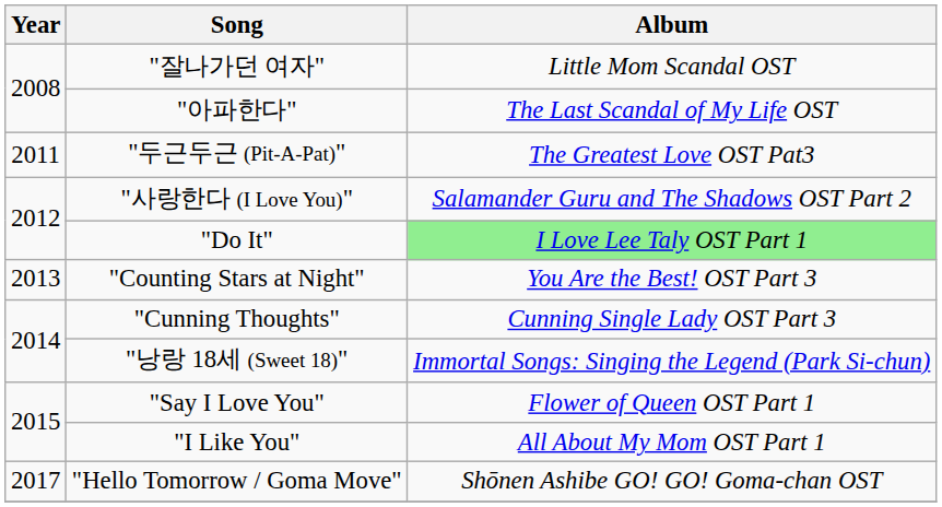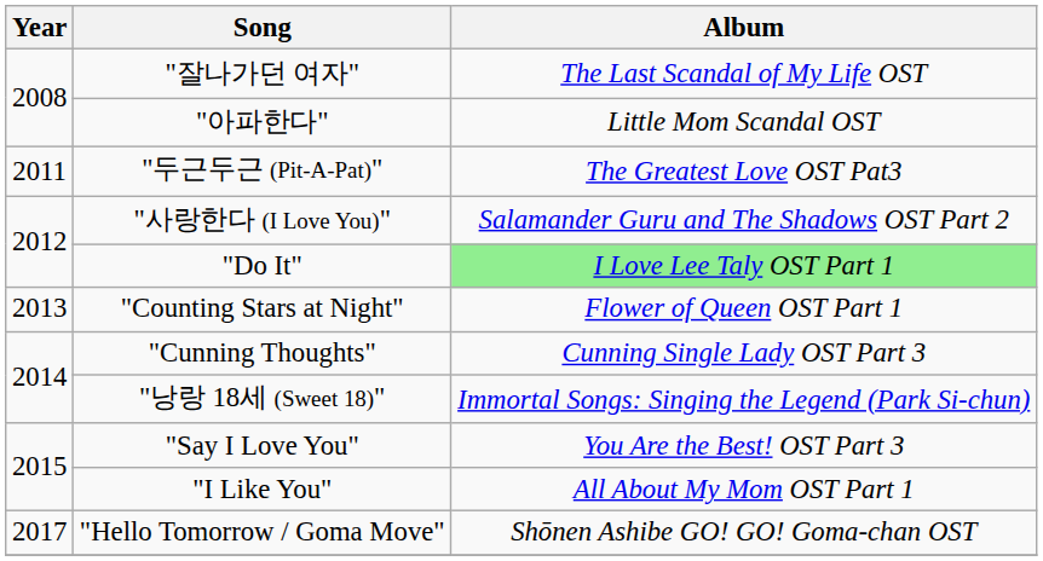"잘나가던 여자" | Album: Little Mom Scandal OST -> The Last Scandal of My Life OST
"아파한다" | Album: The Last Scandal of My Life OST -> Little Mom Scandal OST
"Counting Stars at Night" | Album: You Are the Best! OST Part 3 -> Flower of Queen OST Part 1
"Say I Love You" | Album: Flower of Queen OST Part 1 -> You Are the Best! OST Part 3
